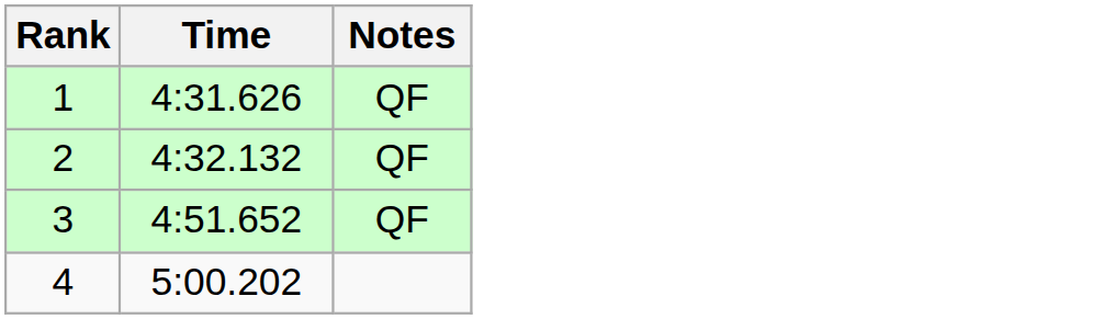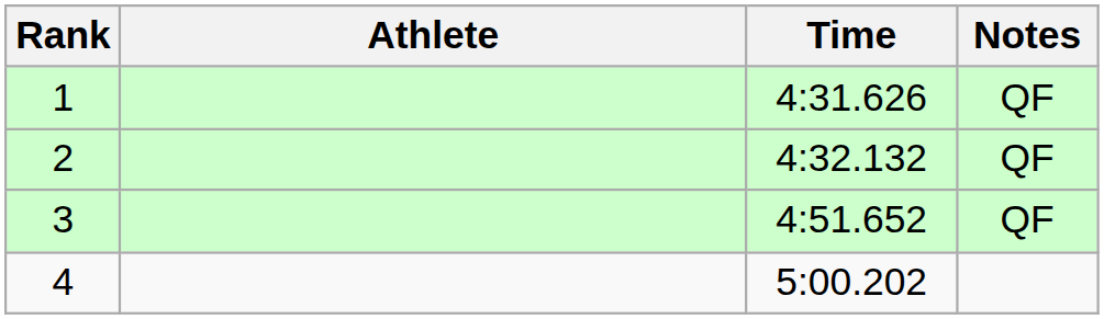+ column: Athlete
